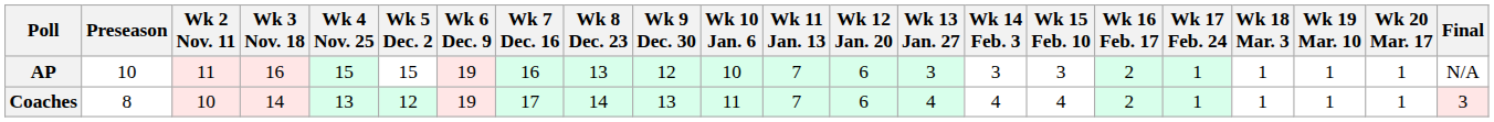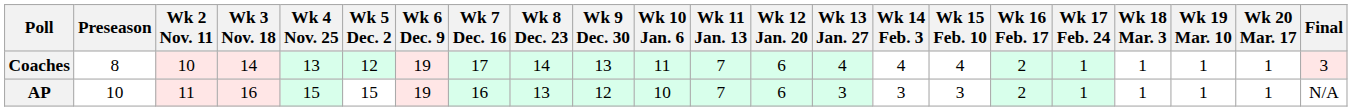rows swapped: AP <-> Coaches
